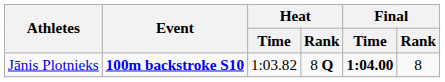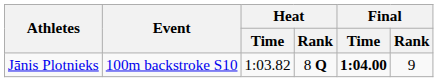Jānis Plotnieks | Event: bold -> normal
Jānis Plotnieks | Final / Rank: 8 -> 9
